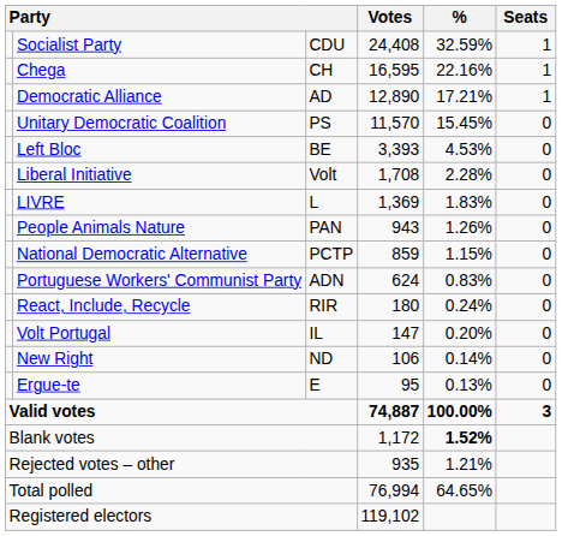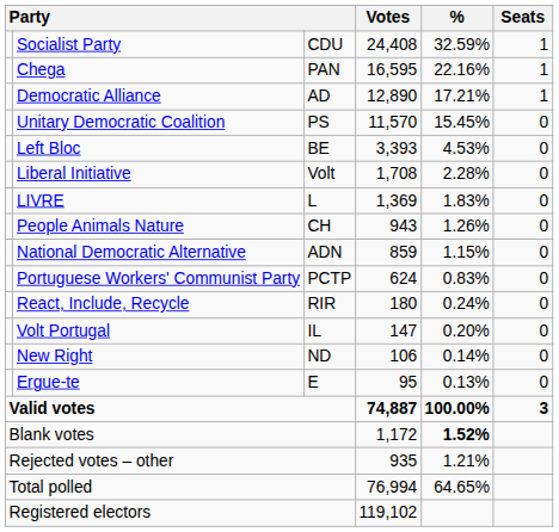Chega | column 3: CH -> PAN
People Animals Nature | column 3: PAN -> CH
National Democratic Alternative | column 3: PCTP -> ADN
Portuguese Workers' Communist Party | column 3: ADN -> PCTP
